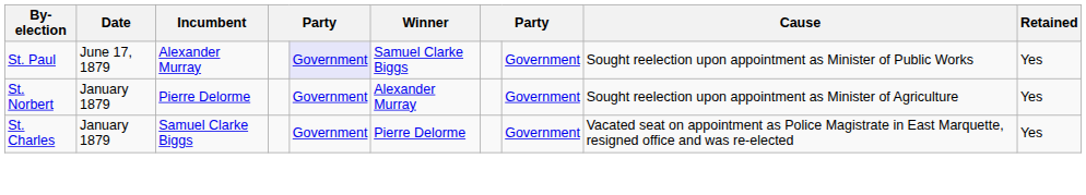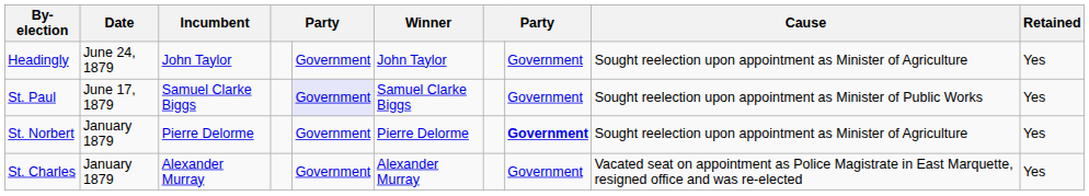+ row: Headingly | June 24, 1879 | John Taylor | Government | John Taylor | Government | Sought reelection upon appointment as Minister of Agriculture | Yes
St. Paul | Incumbent: Alexander Murray -> Samuel Clarke Biggs
St. Norbert | Winner: Alexander Murray -> Pierre Delorme
St. Norbert | column 8: normal -> bold
St. Charles | Incumbent: Samuel Clarke Biggs -> Alexander Murray
St. Charles | Winner: Pierre Delorme -> Alexander Murray
